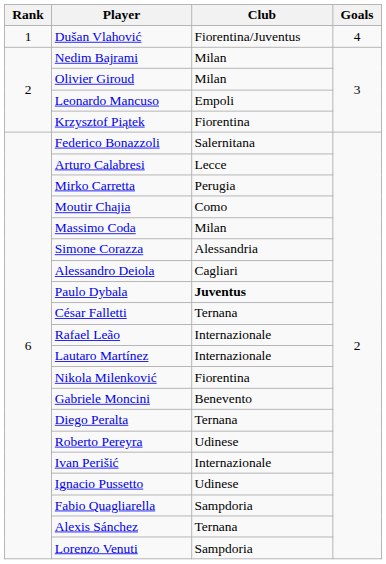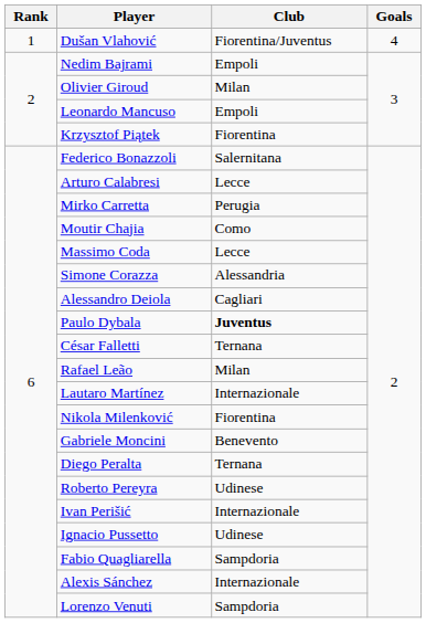Nedim Bajrami | Club: Milan -> Empoli
Massimo Coda | Club: Milan -> Lecce
Rafael Leão | Club: Internazionale -> Milan
Alexis Sánchez | Club: Ternana -> Internazionale
